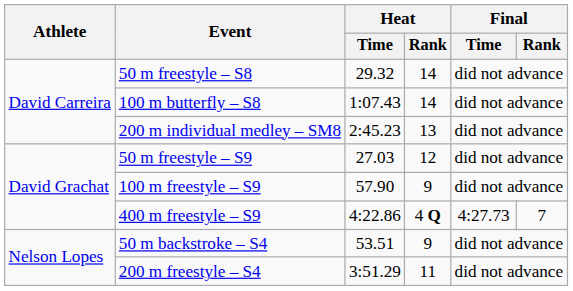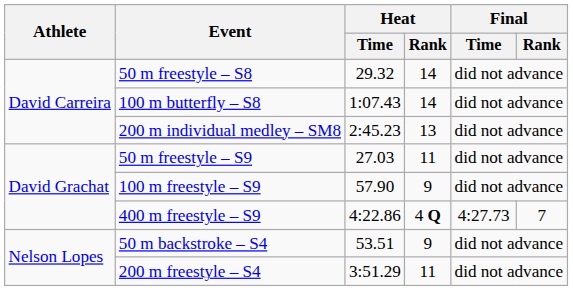50 m freestyle – S9 | Heat / Rank: 12 -> 11
